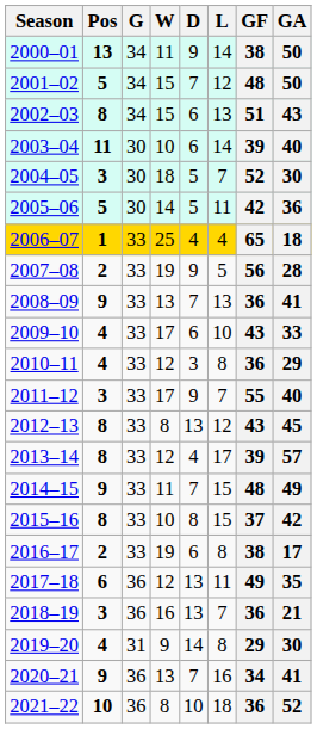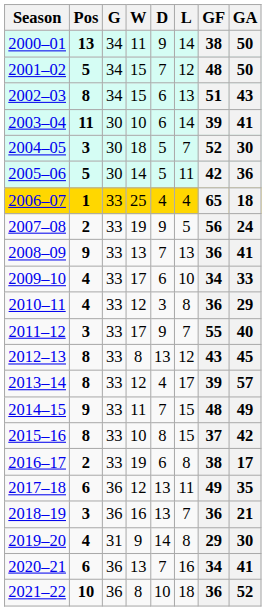2003–04 | GA: 40 -> 41
2007–08 | GA: 28 -> 24
2009–10 | GF: 43 -> 34
2020–21 | Pos: 9 -> 6
